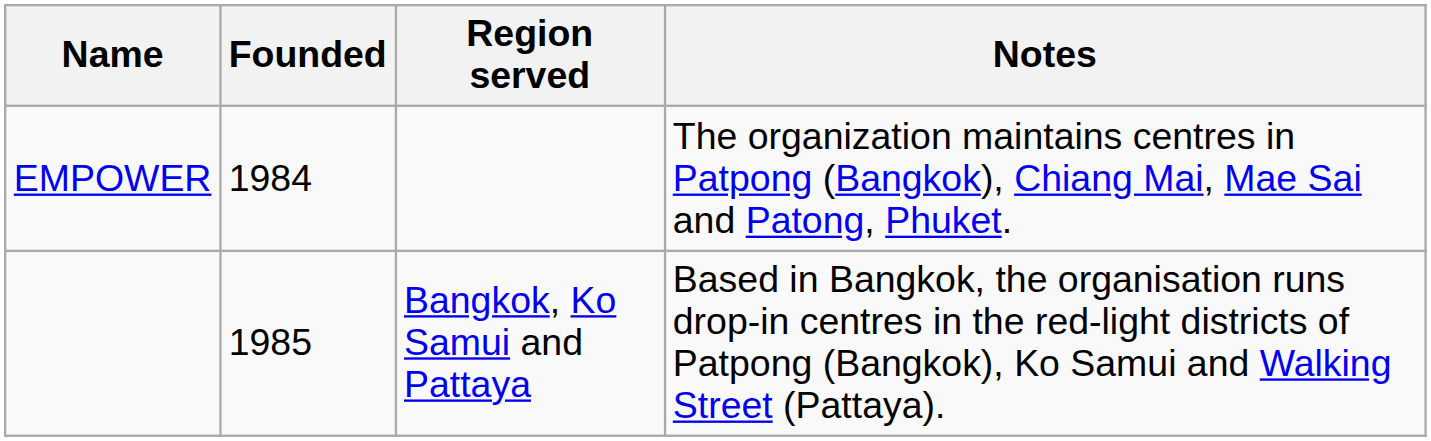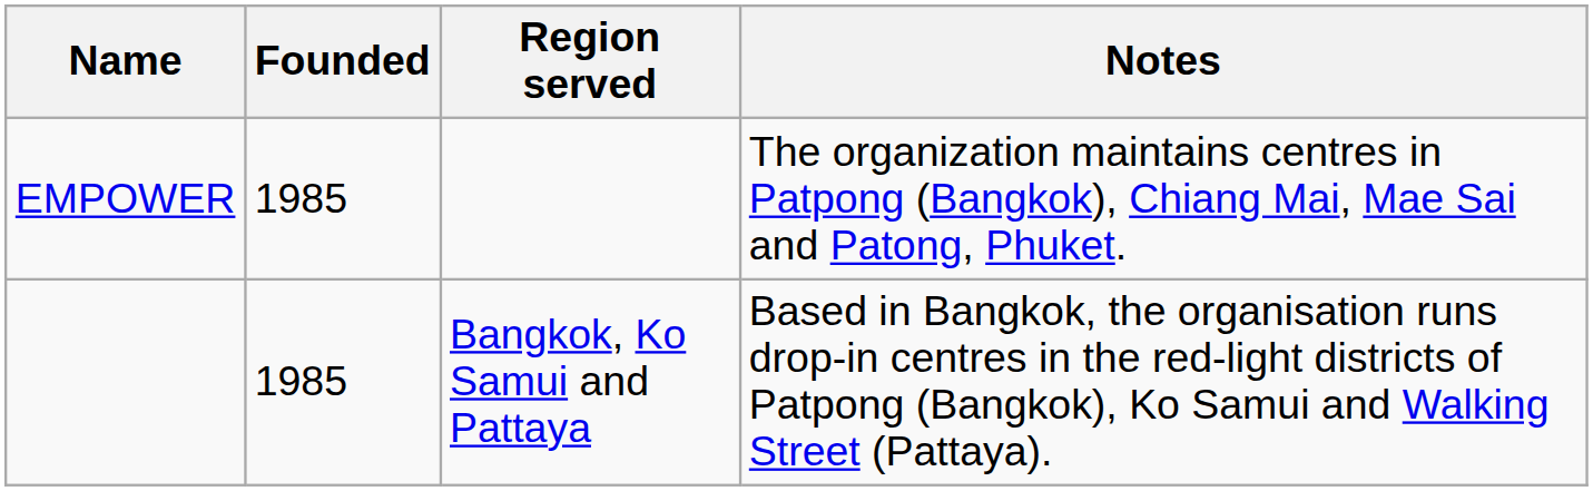EMPOWER | Founded: 1984 -> 1985
